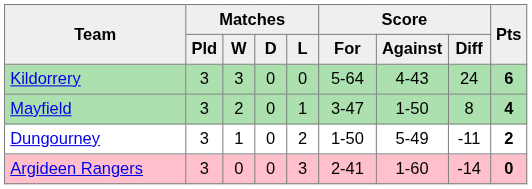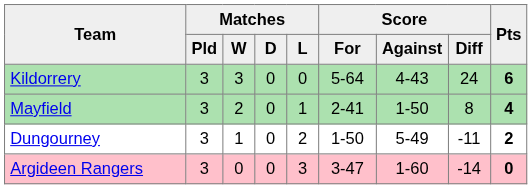Mayfield | Score / For: 3-47 -> 2-41
Argideen Rangers | Score / For: 2-41 -> 3-47
